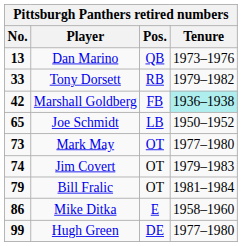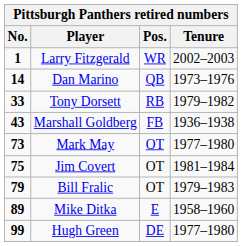+ row: 1 | Larry Fitzgerald | WR | 2002–2003
Dan Marino | No.: 13 -> 14
Marshall Goldberg | No.: 42 -> 43
Marshall Goldberg | Tenure: paleturquoise background -> no background
- row: 65 | Joe Schmidt | LB | 1950–1952
Jim Covert | No.: 74 -> 75
Jim Covert | Tenure: 1979–1983 -> 1981–1984
Bill Fralic | Tenure: 1981–1984 -> 1979–1983
Mike Ditka | No.: 86 -> 89
